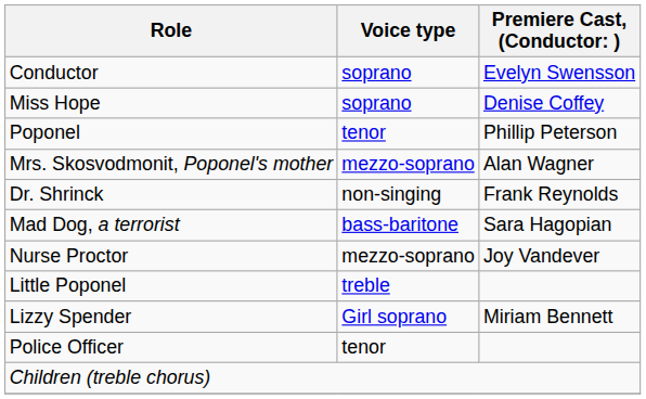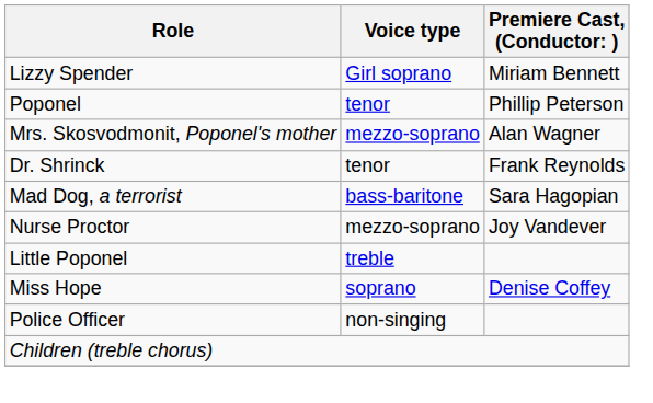- row: Conductor | soprano | Evelyn Swensson
rows swapped: Miss Hope <-> Lizzy Spender
Dr. Shrinck | Voice type: non-singing -> tenor
Police Officer | Voice type: tenor -> non-singing
